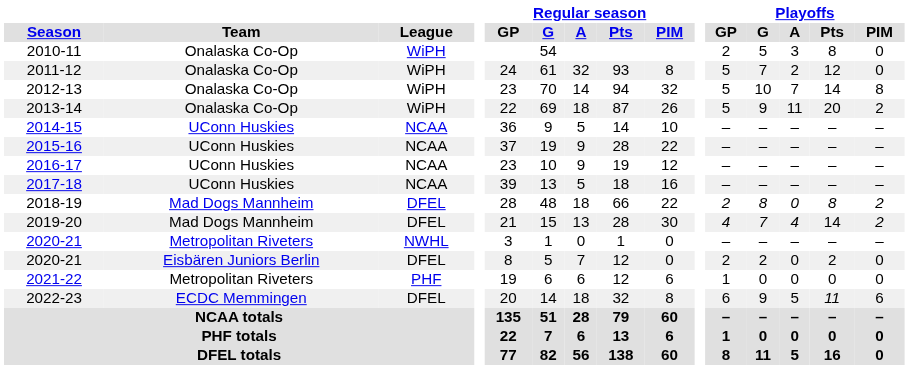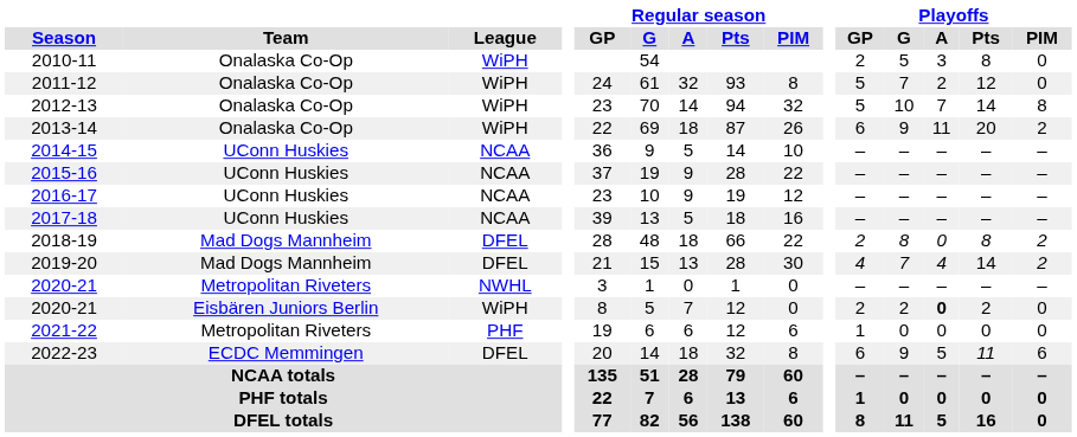2013-14 | Playoffs / GP: 5 -> 6
2020-21 / Eisbären Juniors Berlin | League: DFEL -> WiPH
2020-21 / Eisbären Juniors Berlin | Playoffs / A: normal -> bold
